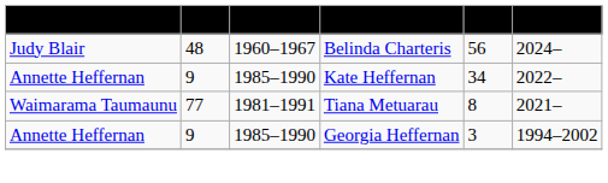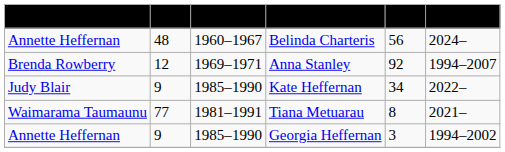Belinda Charteris | Mother: Judy Blair -> Annette Heffernan
+ row: Brenda Rowberry | 12 | 1969–1971 | Anna Stanley | 92 | 1994–2007
Kate Heffernan | Mother: Annette Heffernan -> Judy Blair
